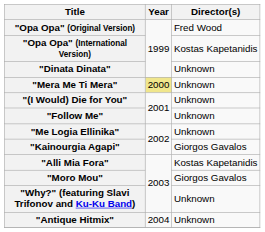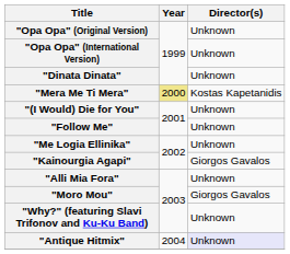"Opa Opa" (Original Version) | Director(s): Fred Wood -> Unknown
"Opa Opa" (International Version) | Director(s): Kostas Kapetanidis -> Unknown
"Mera Me Ti Mera" | Director(s): Unknown -> Kostas Kapetanidis
"Alli Mia Fora" | Director(s): Kostas Kapetanidis -> Unknown
"Antique Hitmix" | Director(s): no background -> lavender background
